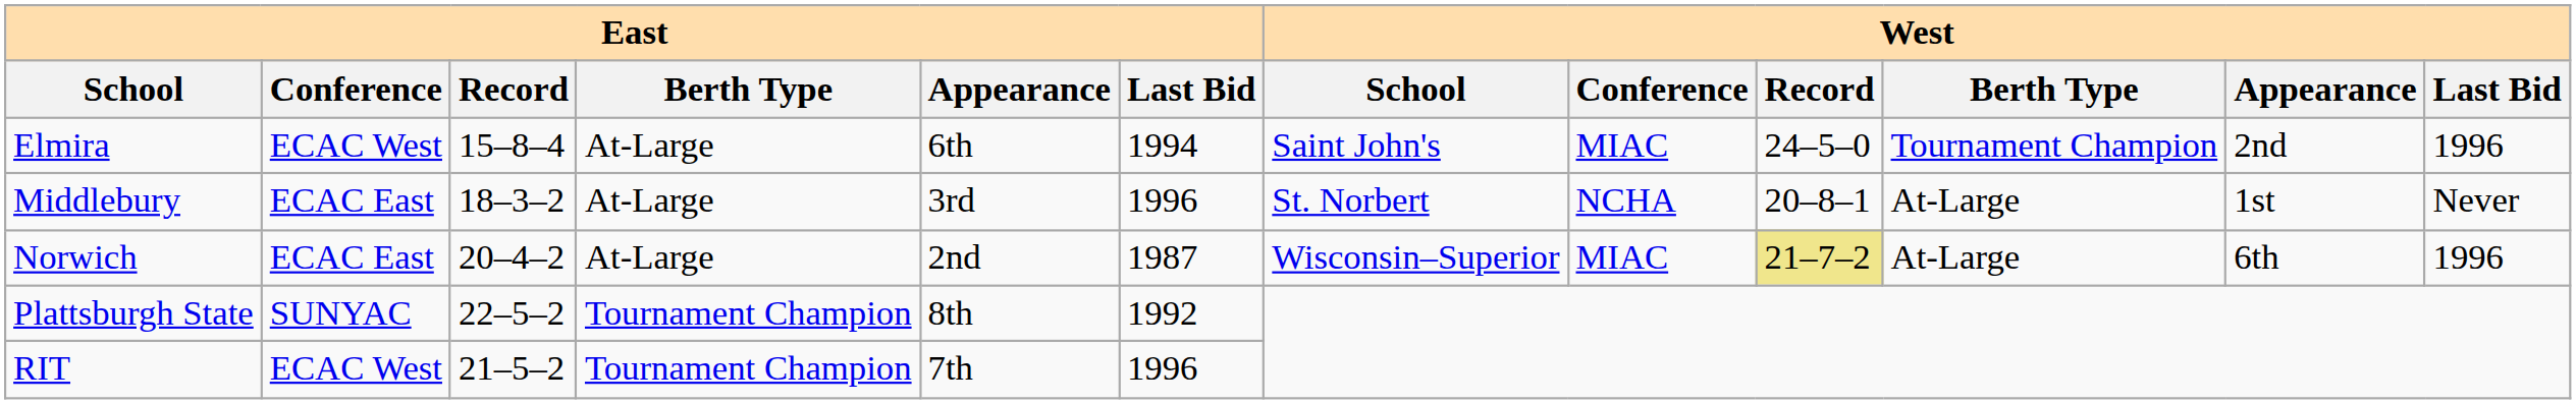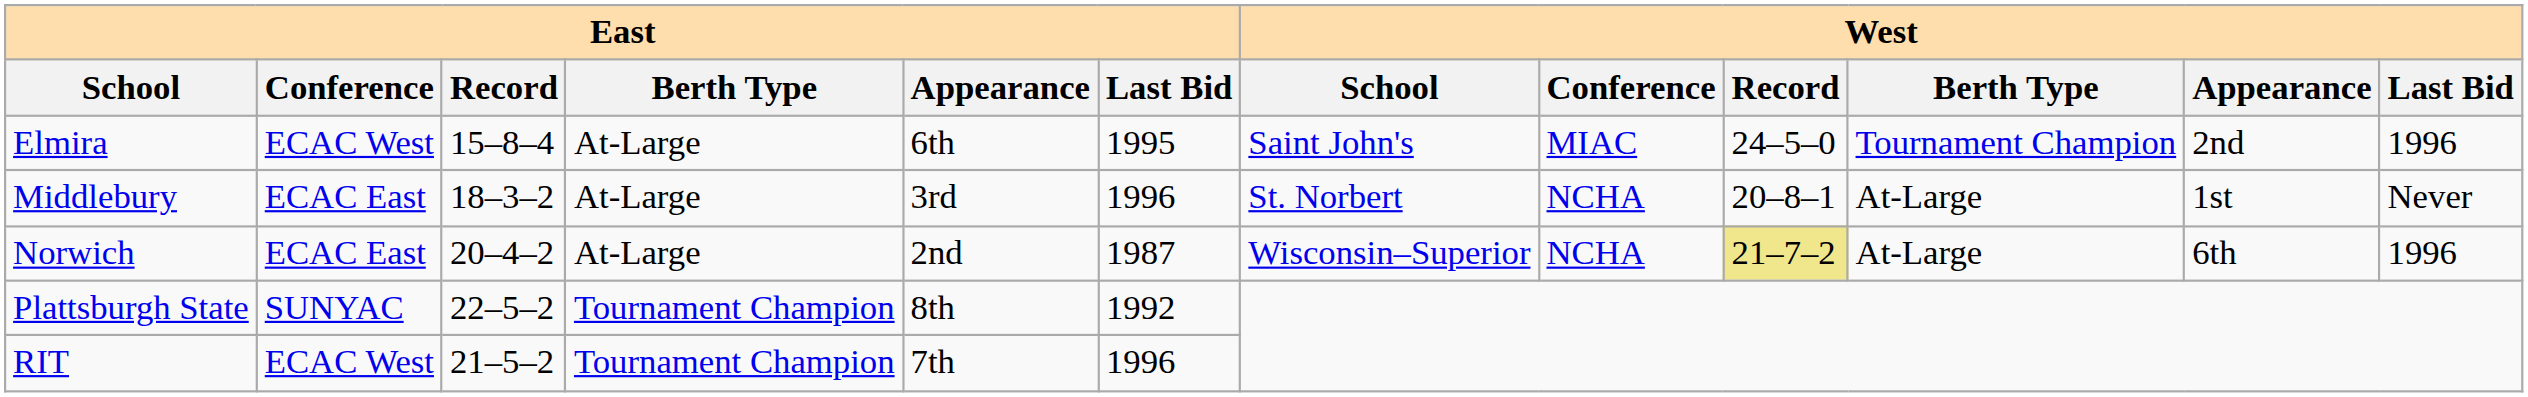Elmira | East / Last Bid: 1994 -> 1995
Norwich | West / Conference: MIAC -> NCHA
